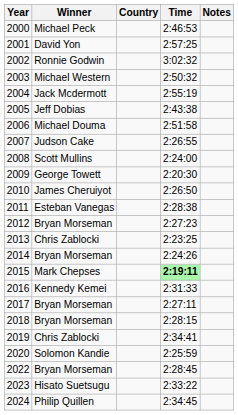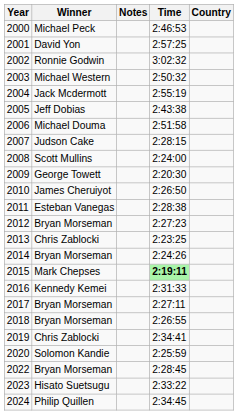columns swapped: Country <-> Notes
2007 | Time: 2:26:55 -> 2:28:15
2018 | Time: 2:28:15 -> 2:26:55
